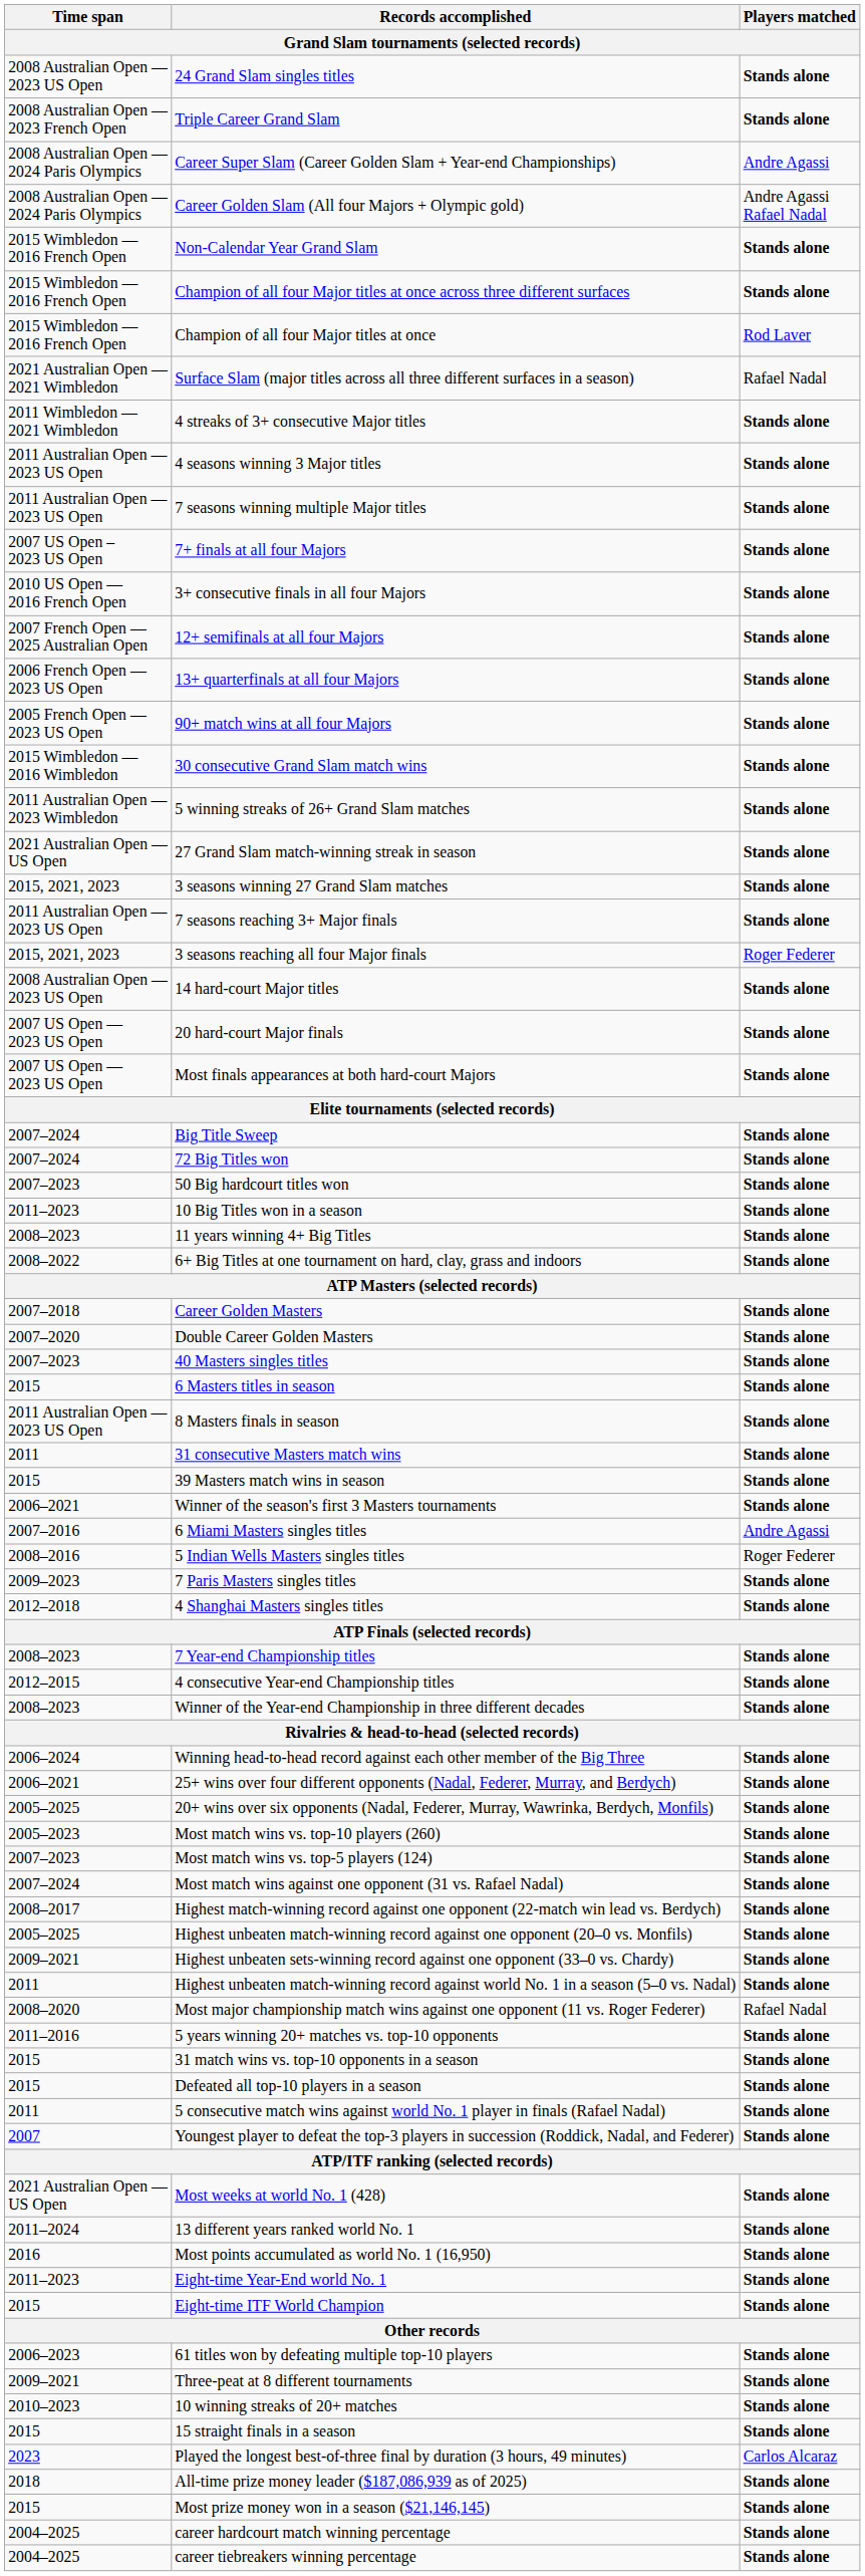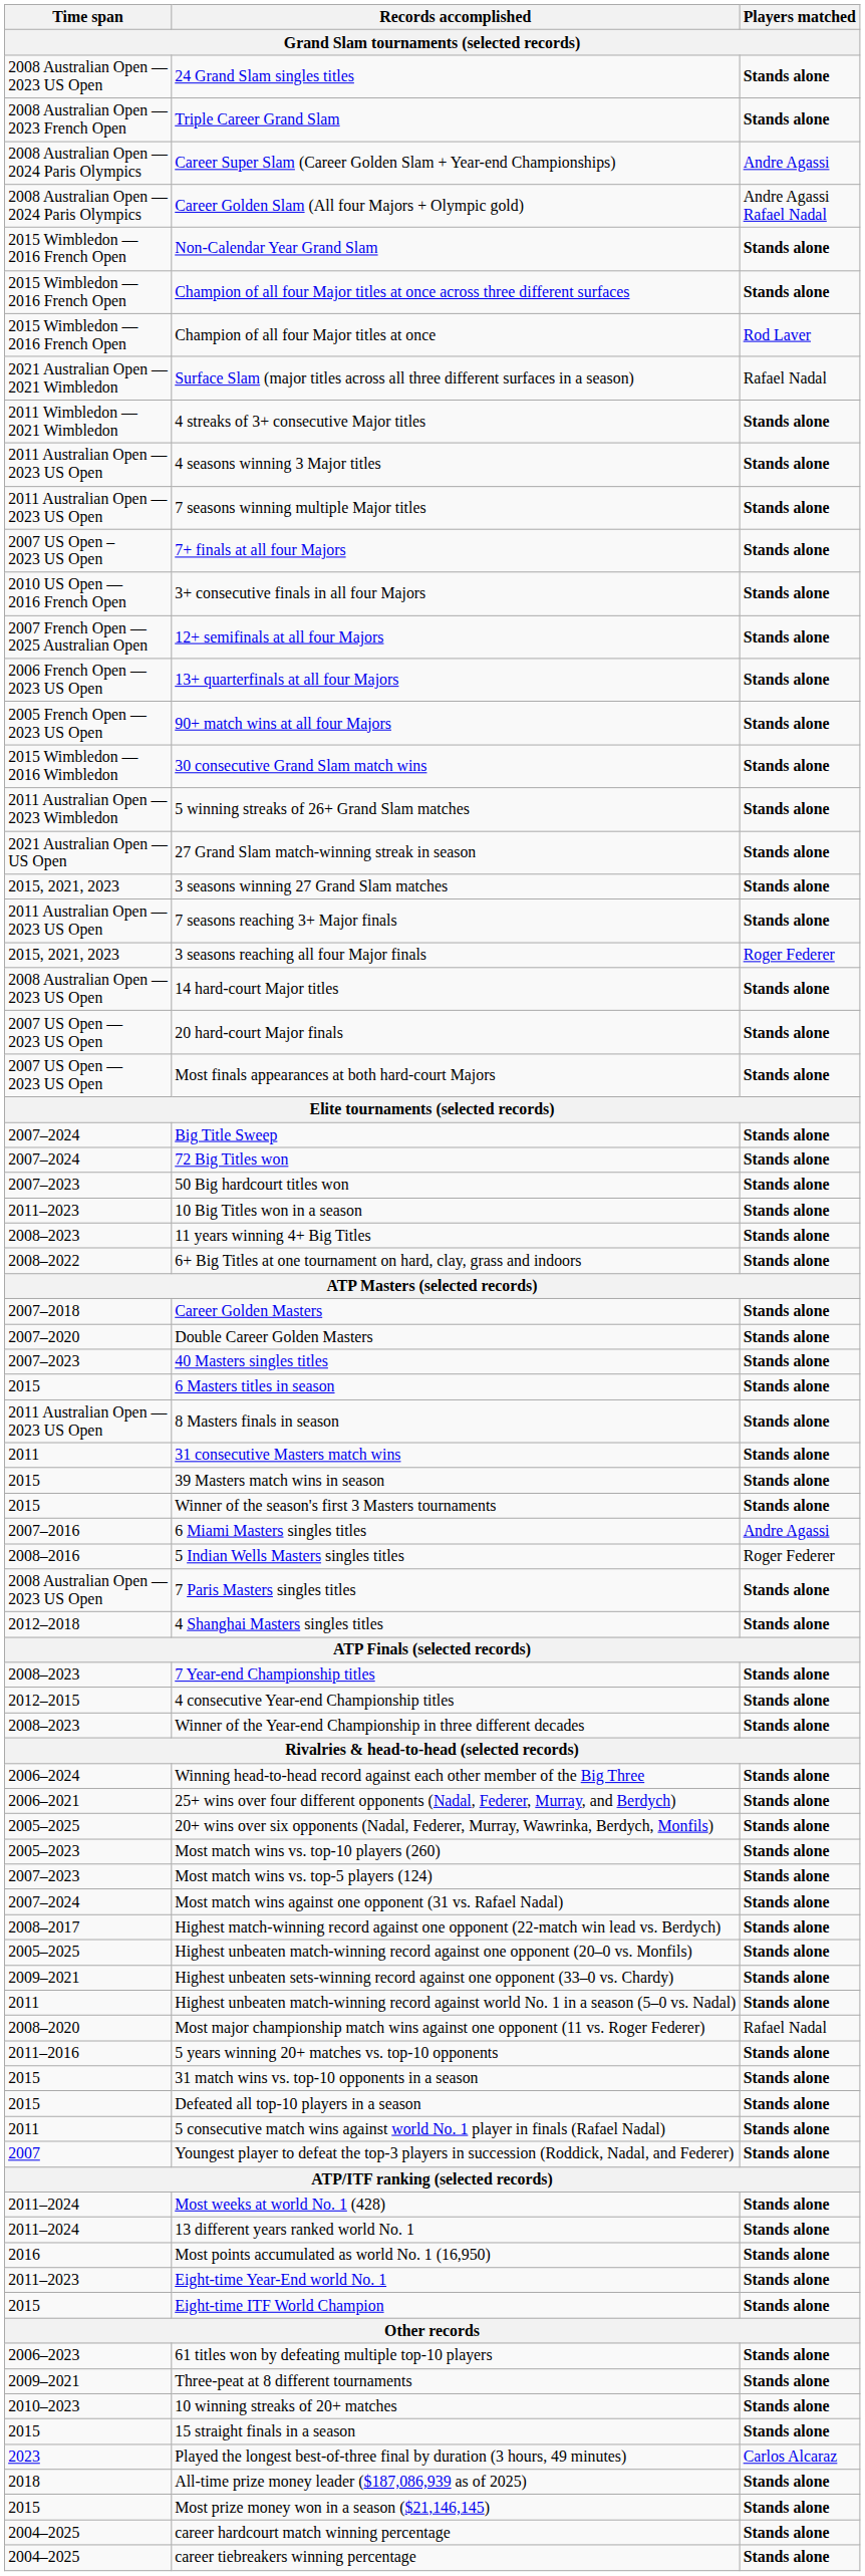Winner of the season's first 3 Masters tournaments | Time span: 2006–2021 -> 2015
7 Paris Masters singles titles | Time span: 2009–2023 -> 2008 Australian Open — 2023 US Open
Most weeks at world No. 1 (428) | Time span: 2021 Australian Open — US Open -> 2011–2024
